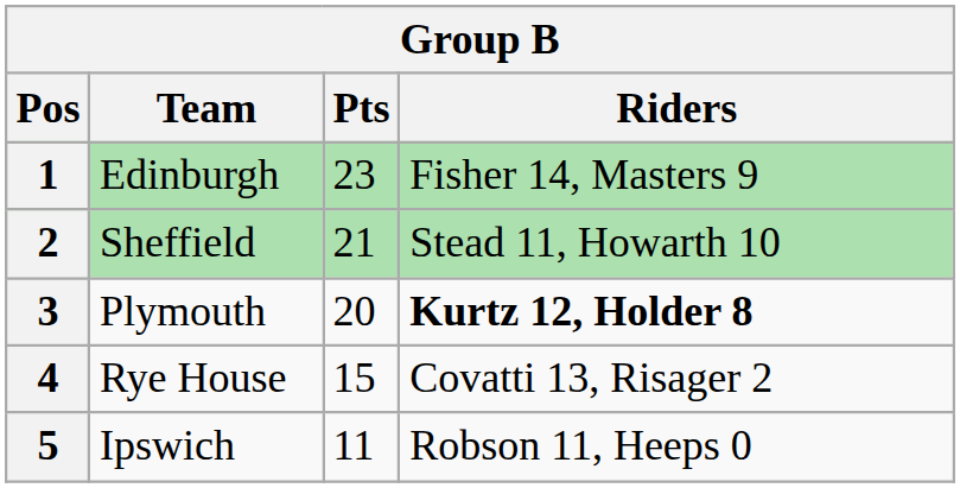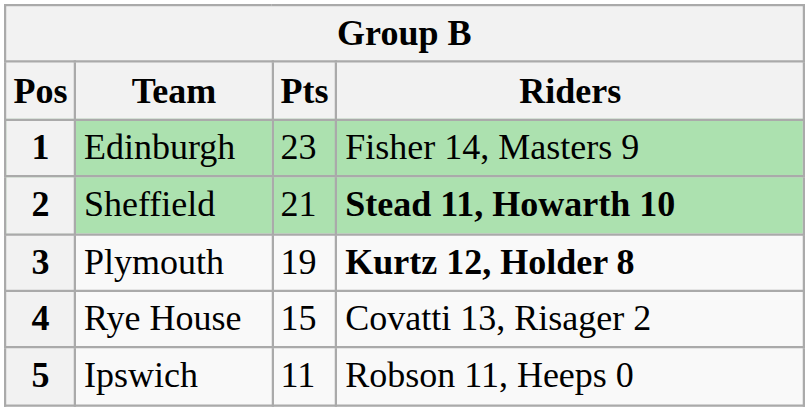2 | Riders: normal -> bold
3 | Pts: 20 -> 19
